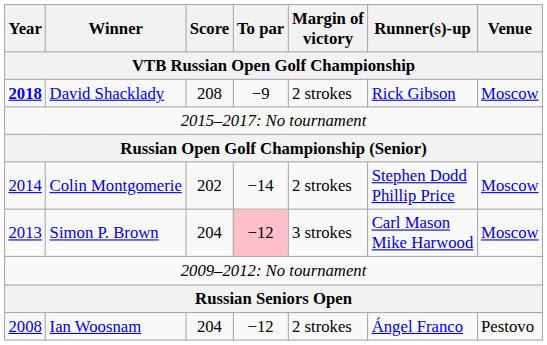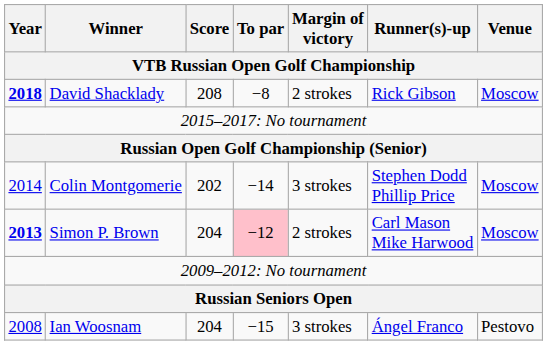David Shacklady | To par: −9 -> −8
Colin Montgomerie | Margin of victory: 2 strokes -> 3 strokes
Simon P. Brown | Year: normal -> bold
Simon P. Brown | Margin of victory: 3 strokes -> 2 strokes
Ian Woosnam | To par: −12 -> −15
Ian Woosnam | Margin of victory: 2 strokes -> 3 strokes
